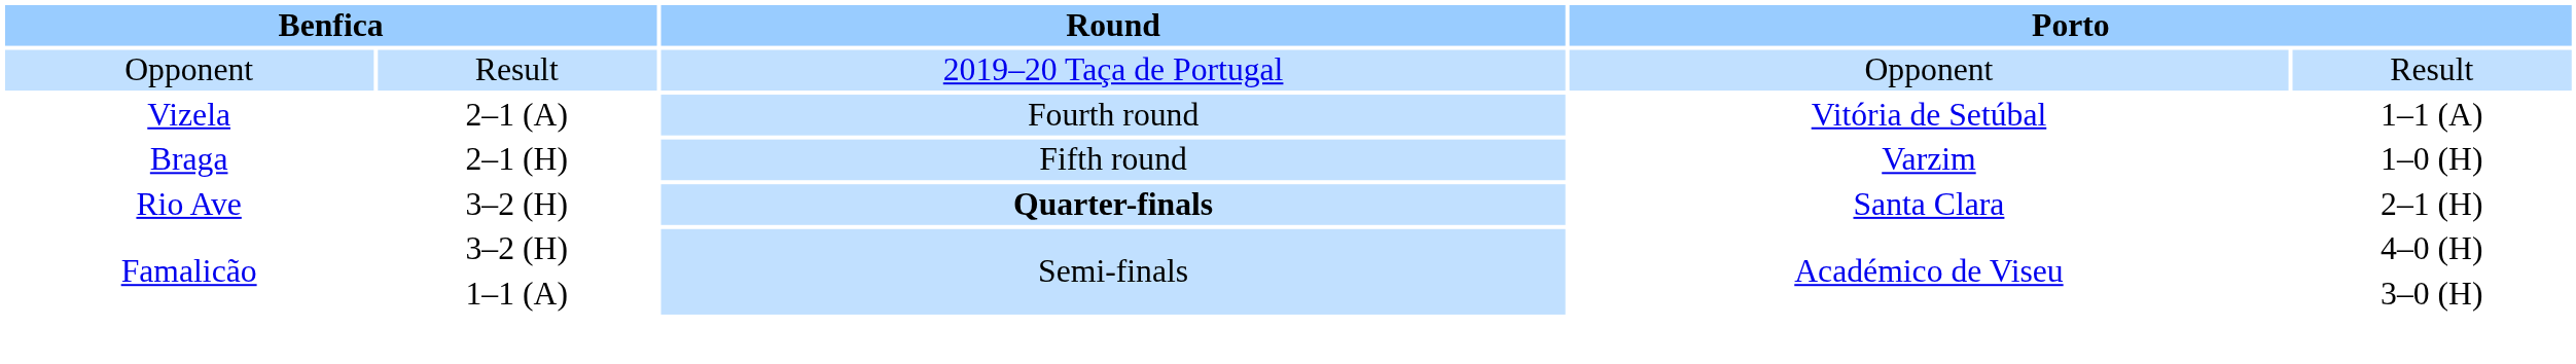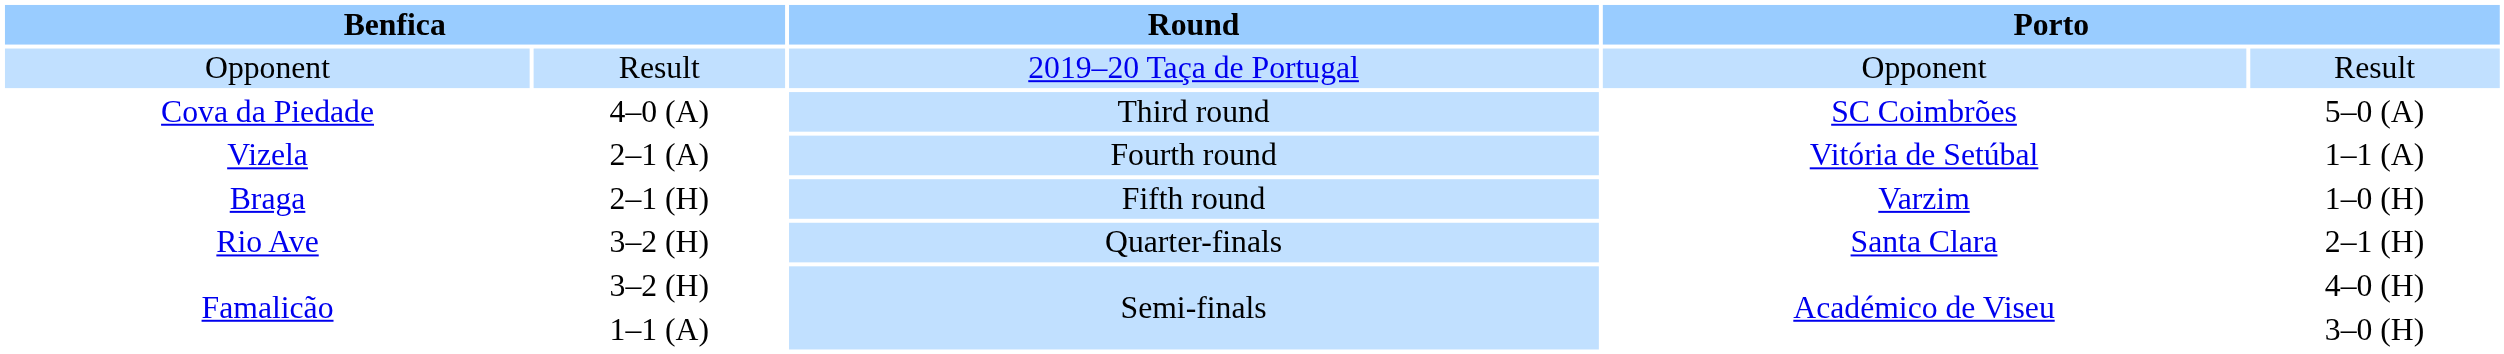+ row: Cova da Piedade | 4–0 (A) | Third round | SC Coimbrões | 5–0 (A)
Rio Ave | Round: bold -> normal
